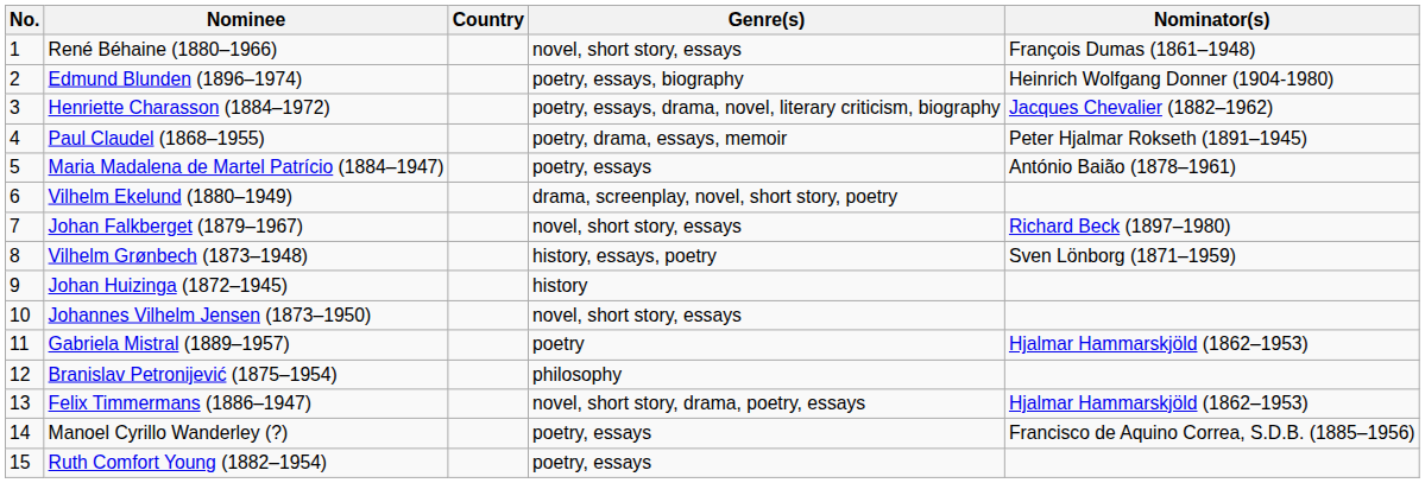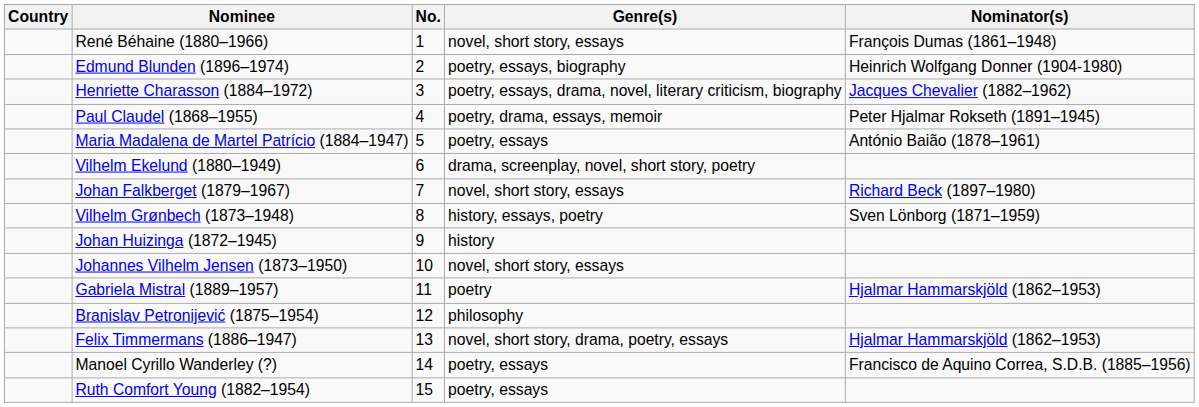columns swapped: No. <-> Country
